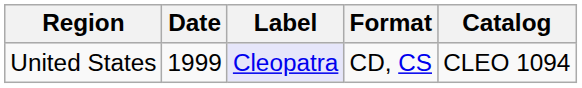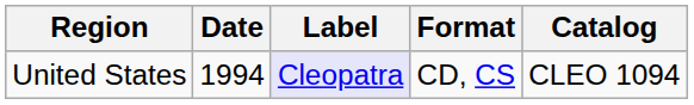United States | Date: 1999 -> 1994
